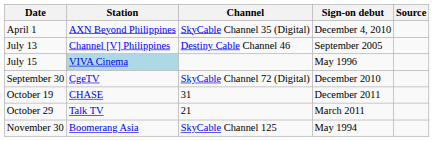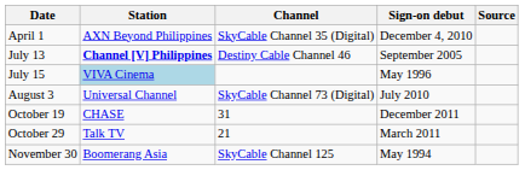July 13 | Station: normal -> bold
+ row: August 3 | Universal Channel | SkyCable Channel 73 (Digital) | July 2010
- row: September 30 | CgeTV | SkyCable Channel 72 (Digital) | December 2010
